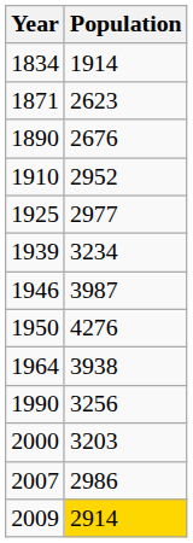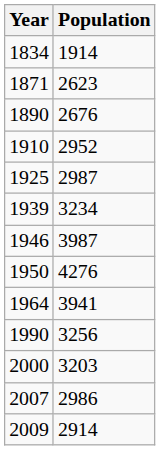1925 | Population: 2977 -> 2987
1964 | Population: 3938 -> 3941
2009 | Population: gold background -> no background
